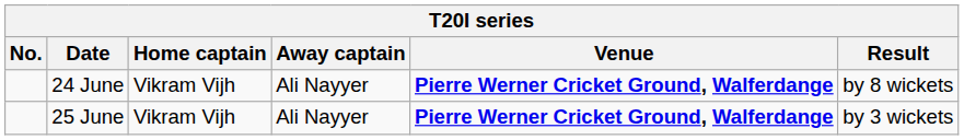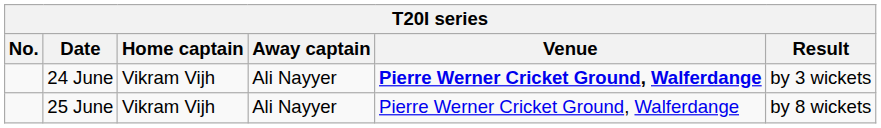24 June | Result: by 8 wickets -> by 3 wickets
25 June | Venue: bold -> normal
25 June | Result: by 3 wickets -> by 8 wickets
